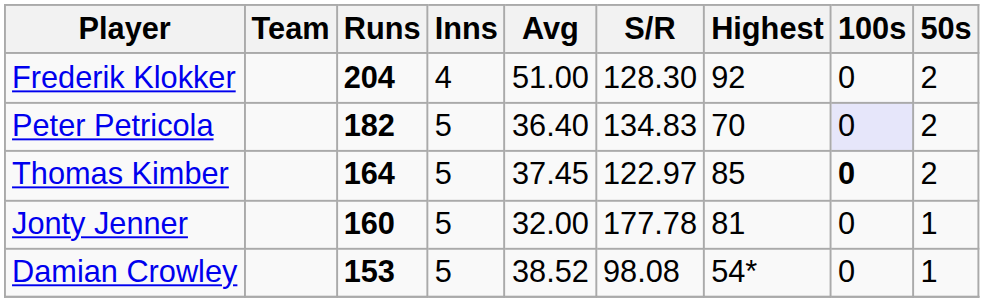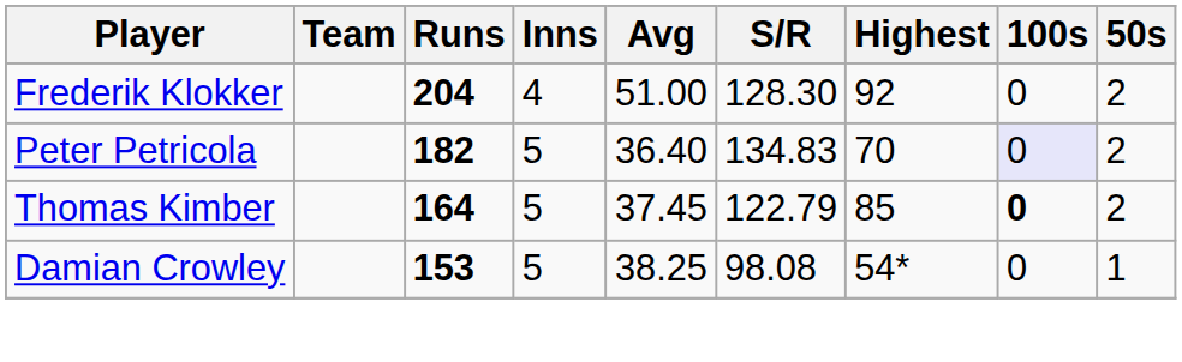Thomas Kimber | S/R: 122.97 -> 122.79
- row: Jonty Jenner | 160 | 5 | 32.00 | 177.78 | 81 | 0 | 1
Damian Crowley | Avg: 38.52 -> 38.25
